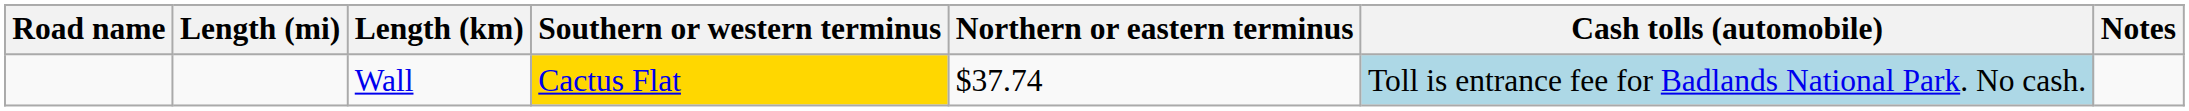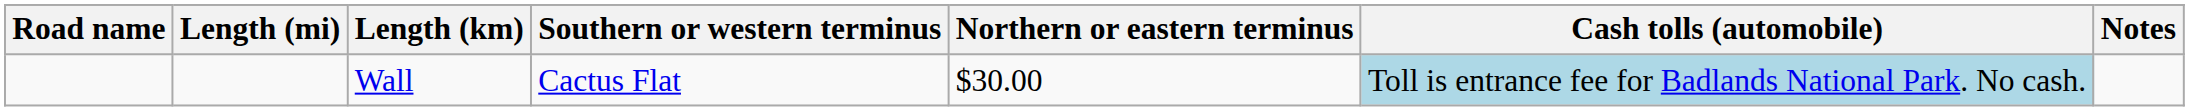Wall | Southern or western terminus: gold background -> no background
Wall | Northern or eastern terminus: $37.74 -> $30.00
